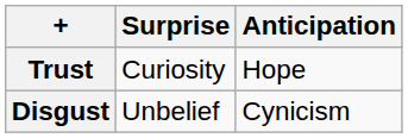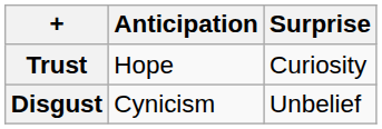columns swapped: Surprise <-> Anticipation
